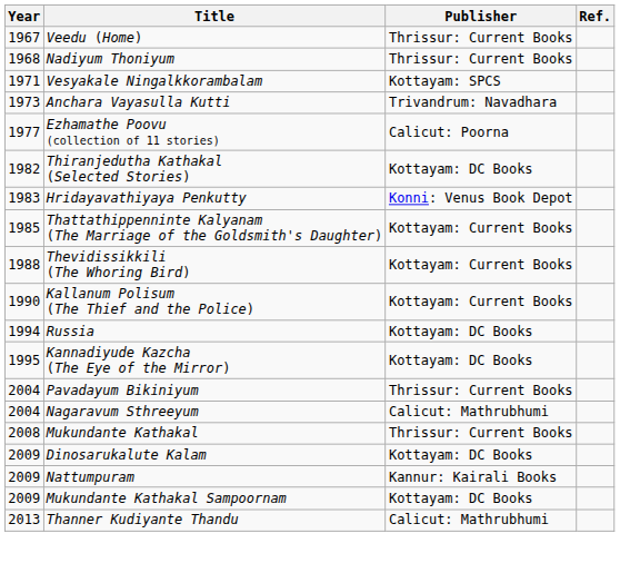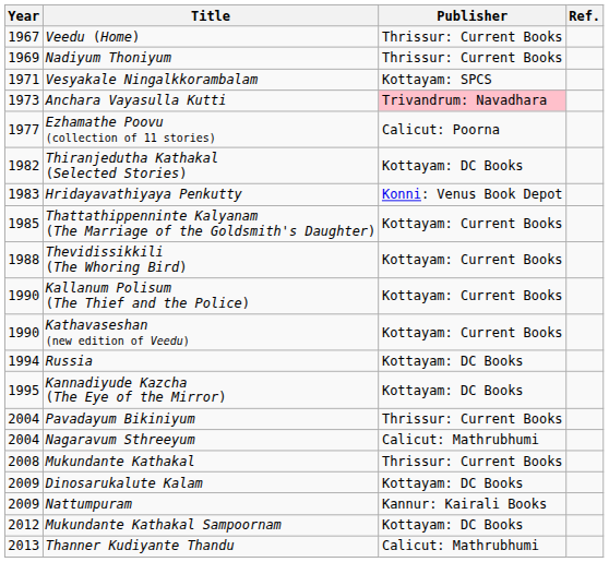Nadiyum Thoniyum | Year: 1968 -> 1969
Anchara Vayasulla Kutti | Publisher: no background -> pink background
+ row: 1990 | Kathavaseshan (new edition of Veedu) | Kottayam: Current Books
Mukundante Kathakal Sampoornam | Year: 2009 -> 2012
